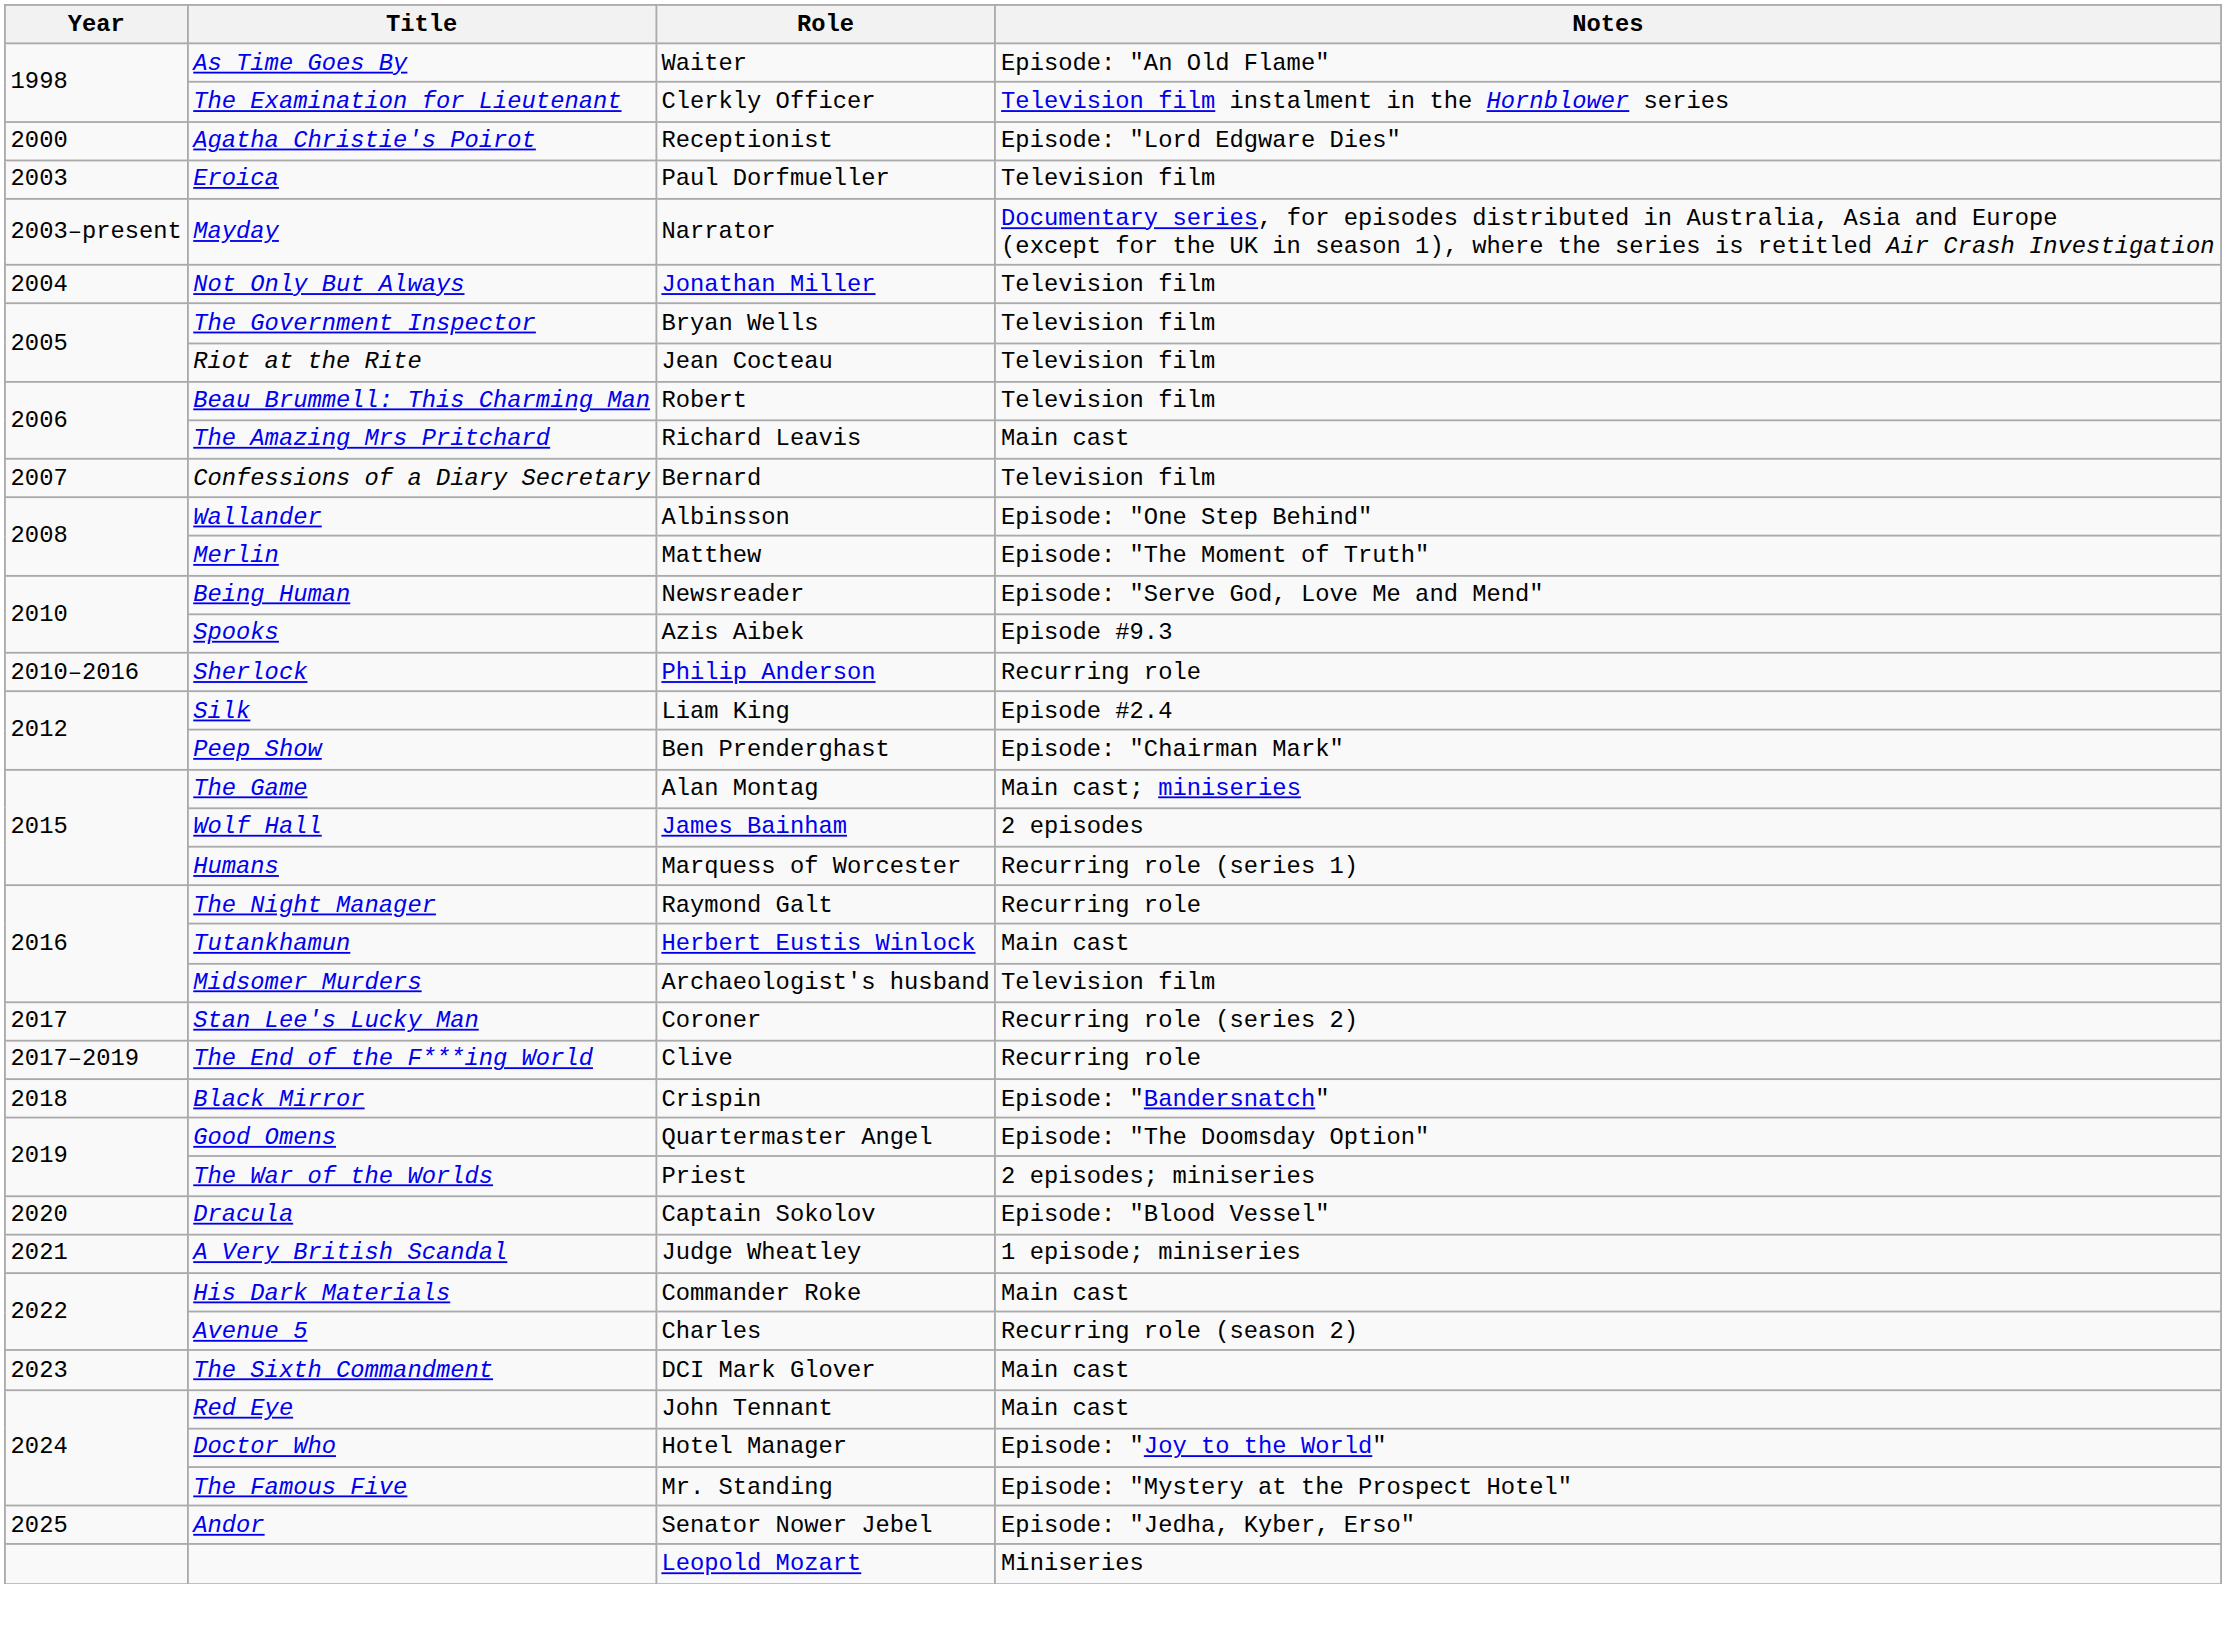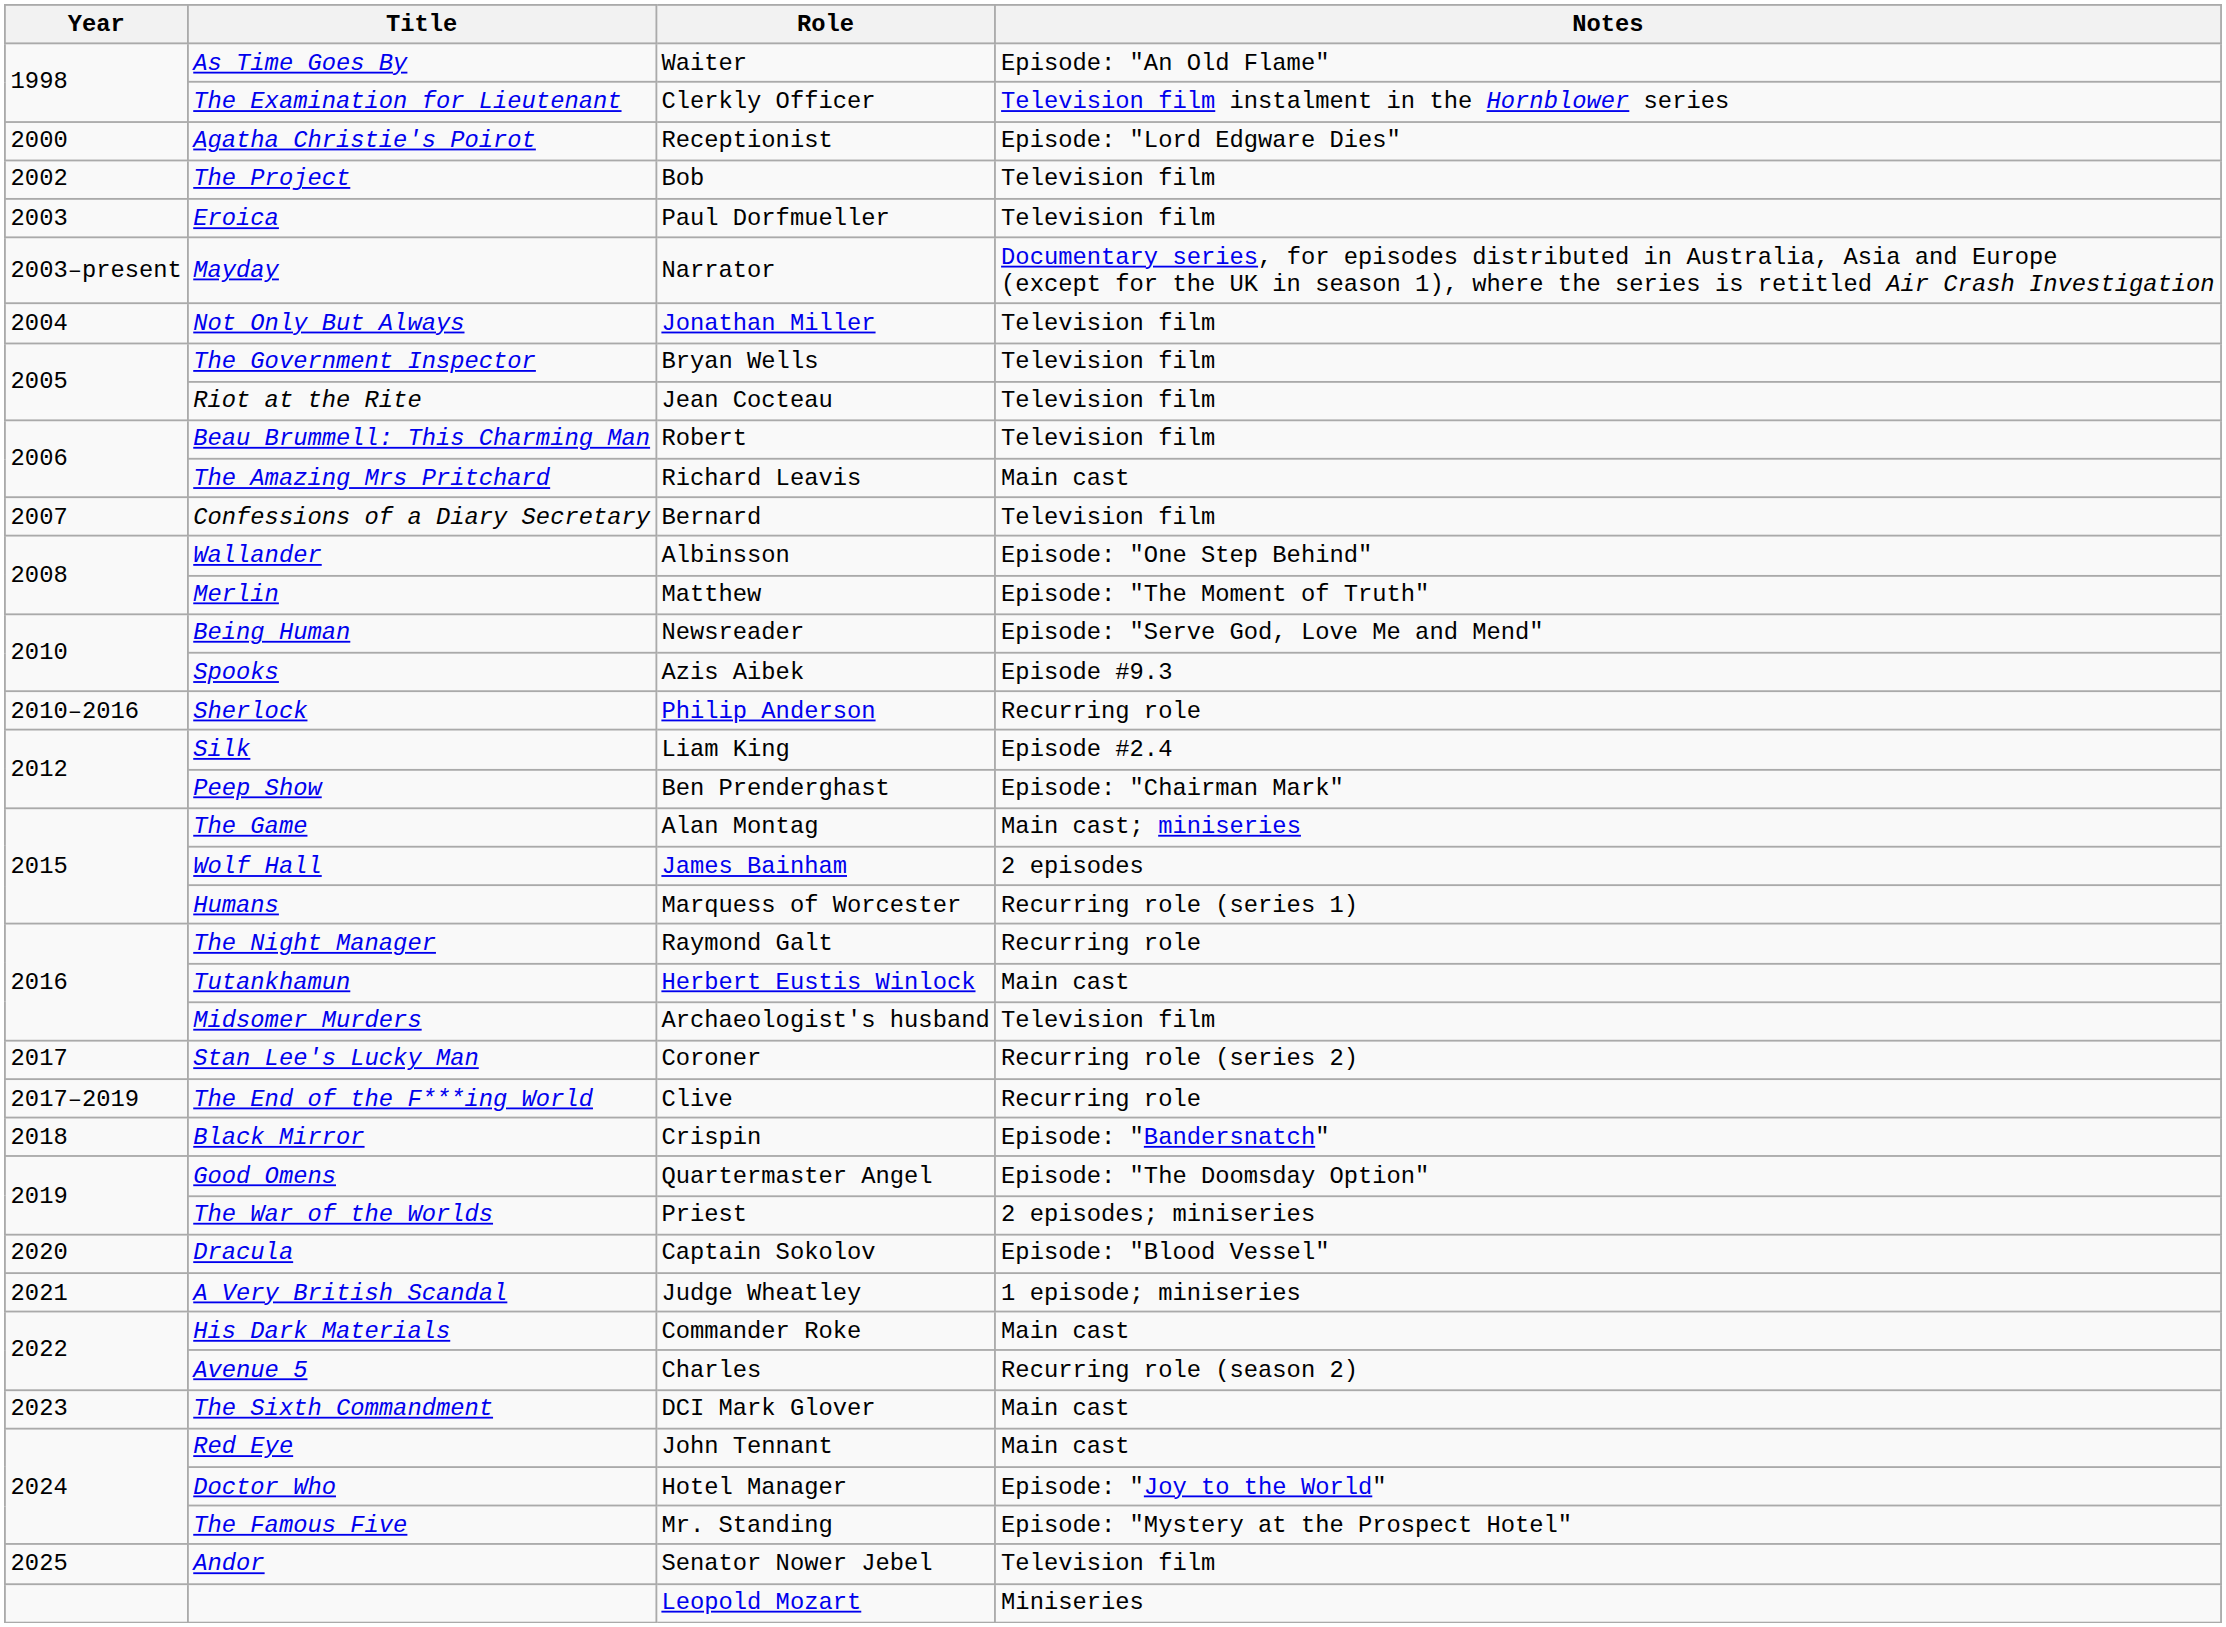+ row: 2002 | The Project | Bob | Television film
Andor | Notes: Episode: "Jedha, Kyber, Erso" -> Television film
